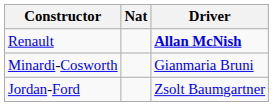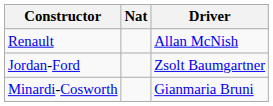Renault | Driver: bold -> normal
rows swapped: Jordan-Ford <-> Minardi-Cosworth
